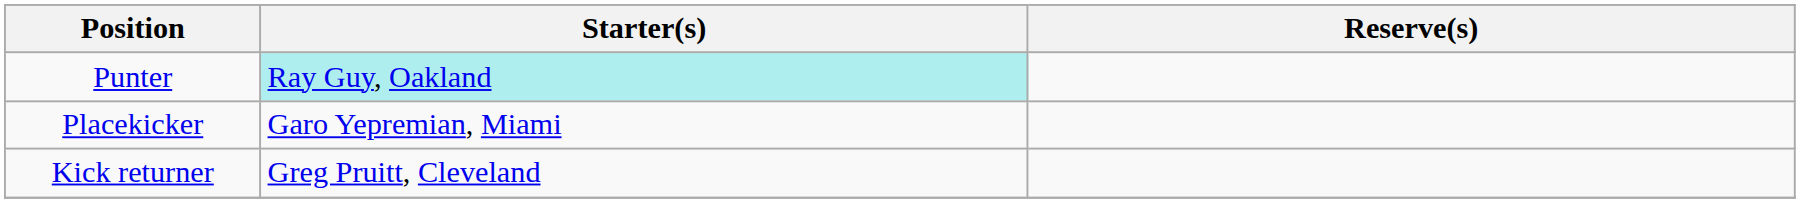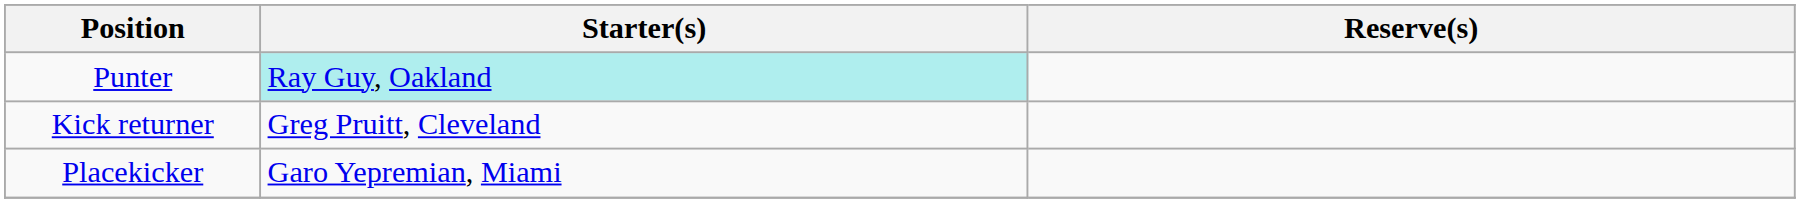rows swapped: Placekicker <-> Kick returner
